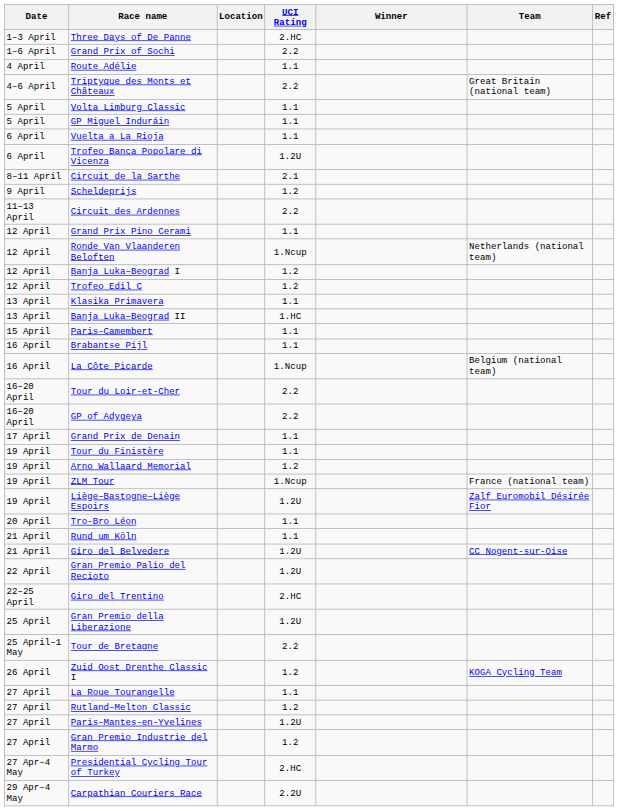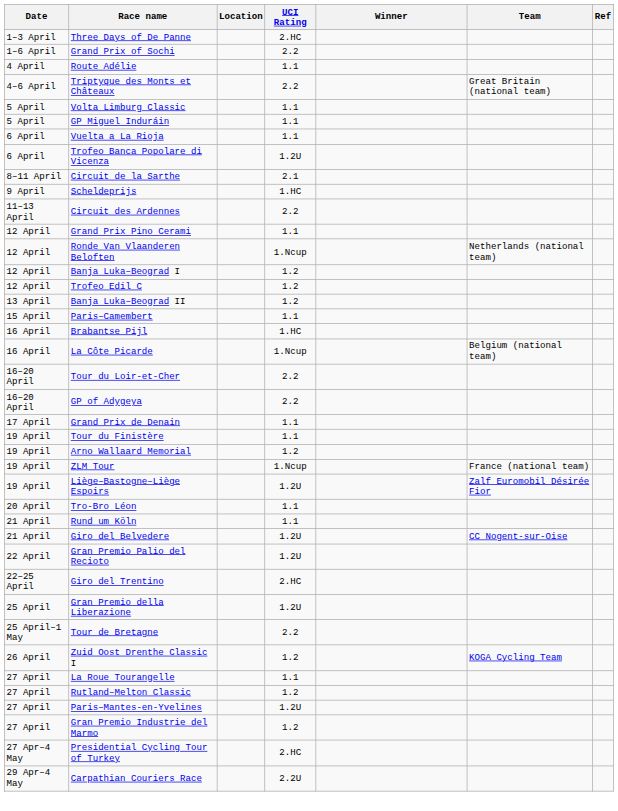Scheldeprijs | UCI Rating: 1.2 -> 1.HC
- row: 13 April | Klasika Primavera | 1.1
Banja Luka–Beograd II | UCI Rating: 1.HC -> 1.2
Brabantse Pijl | UCI Rating: 1.1 -> 1.HC
